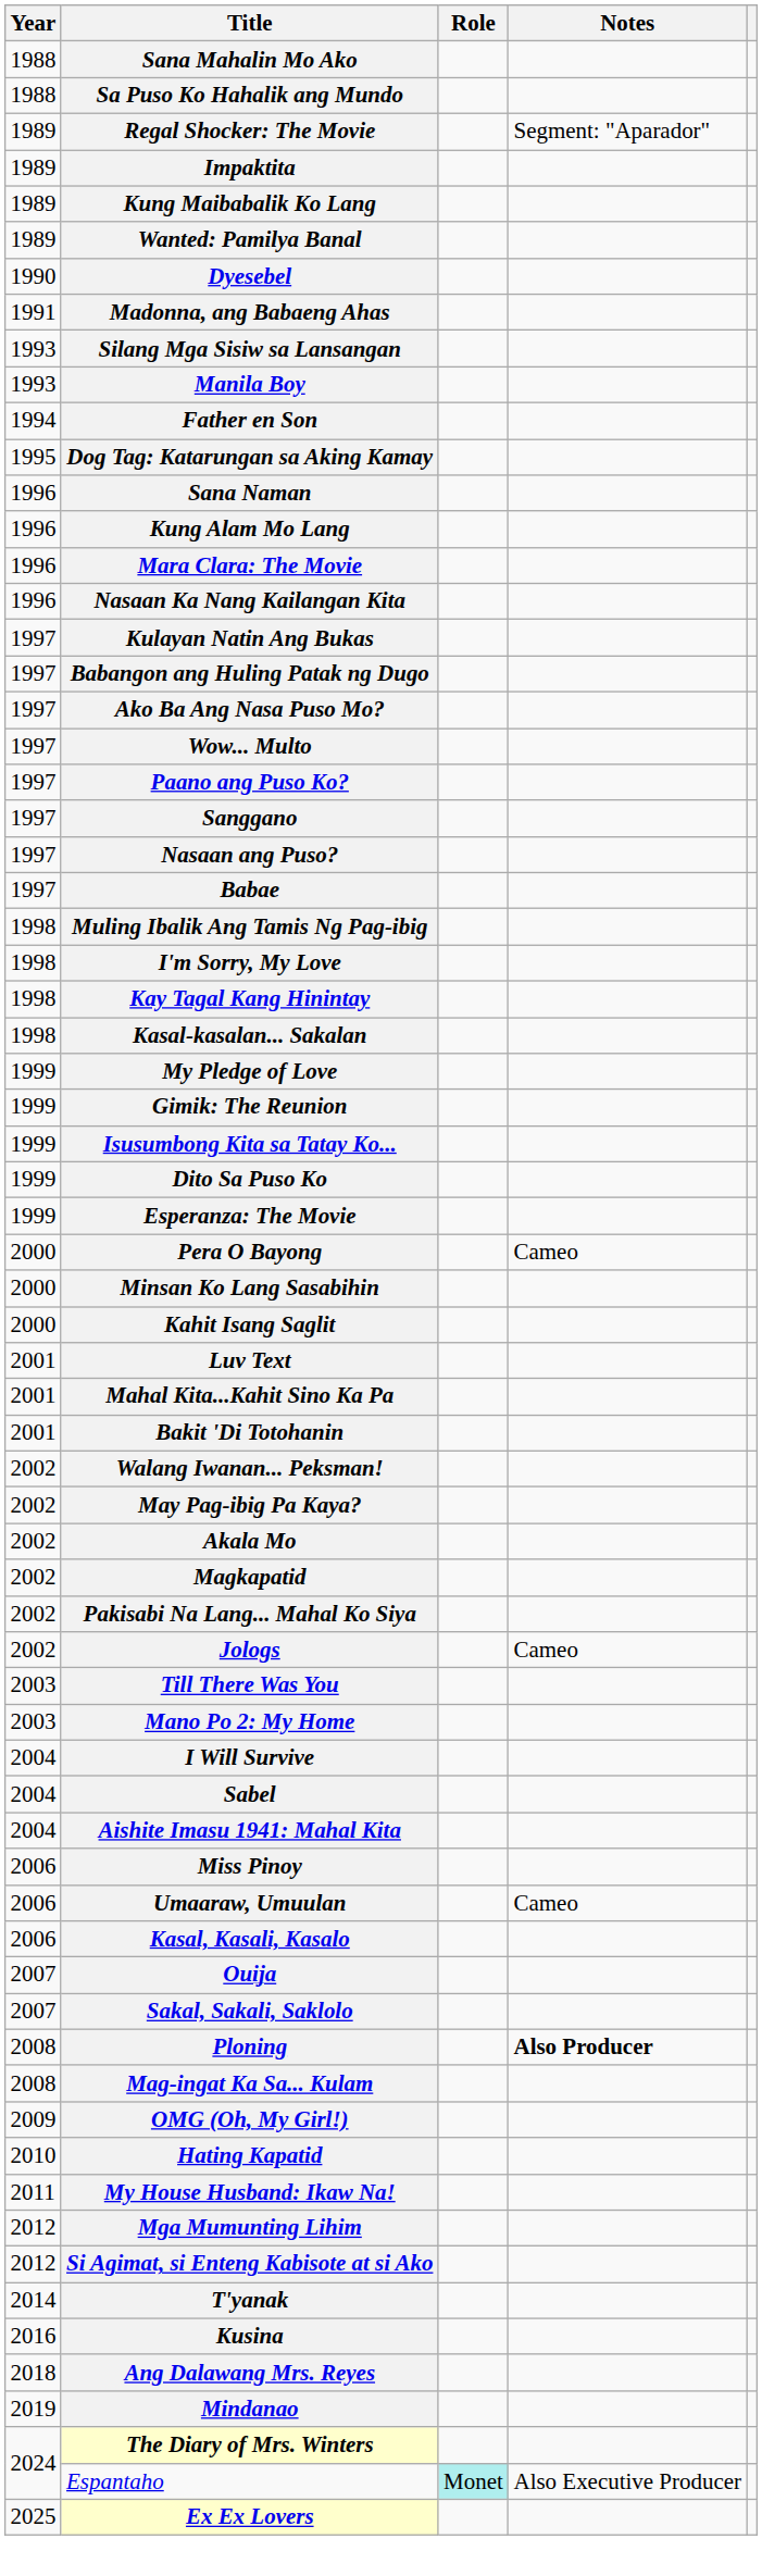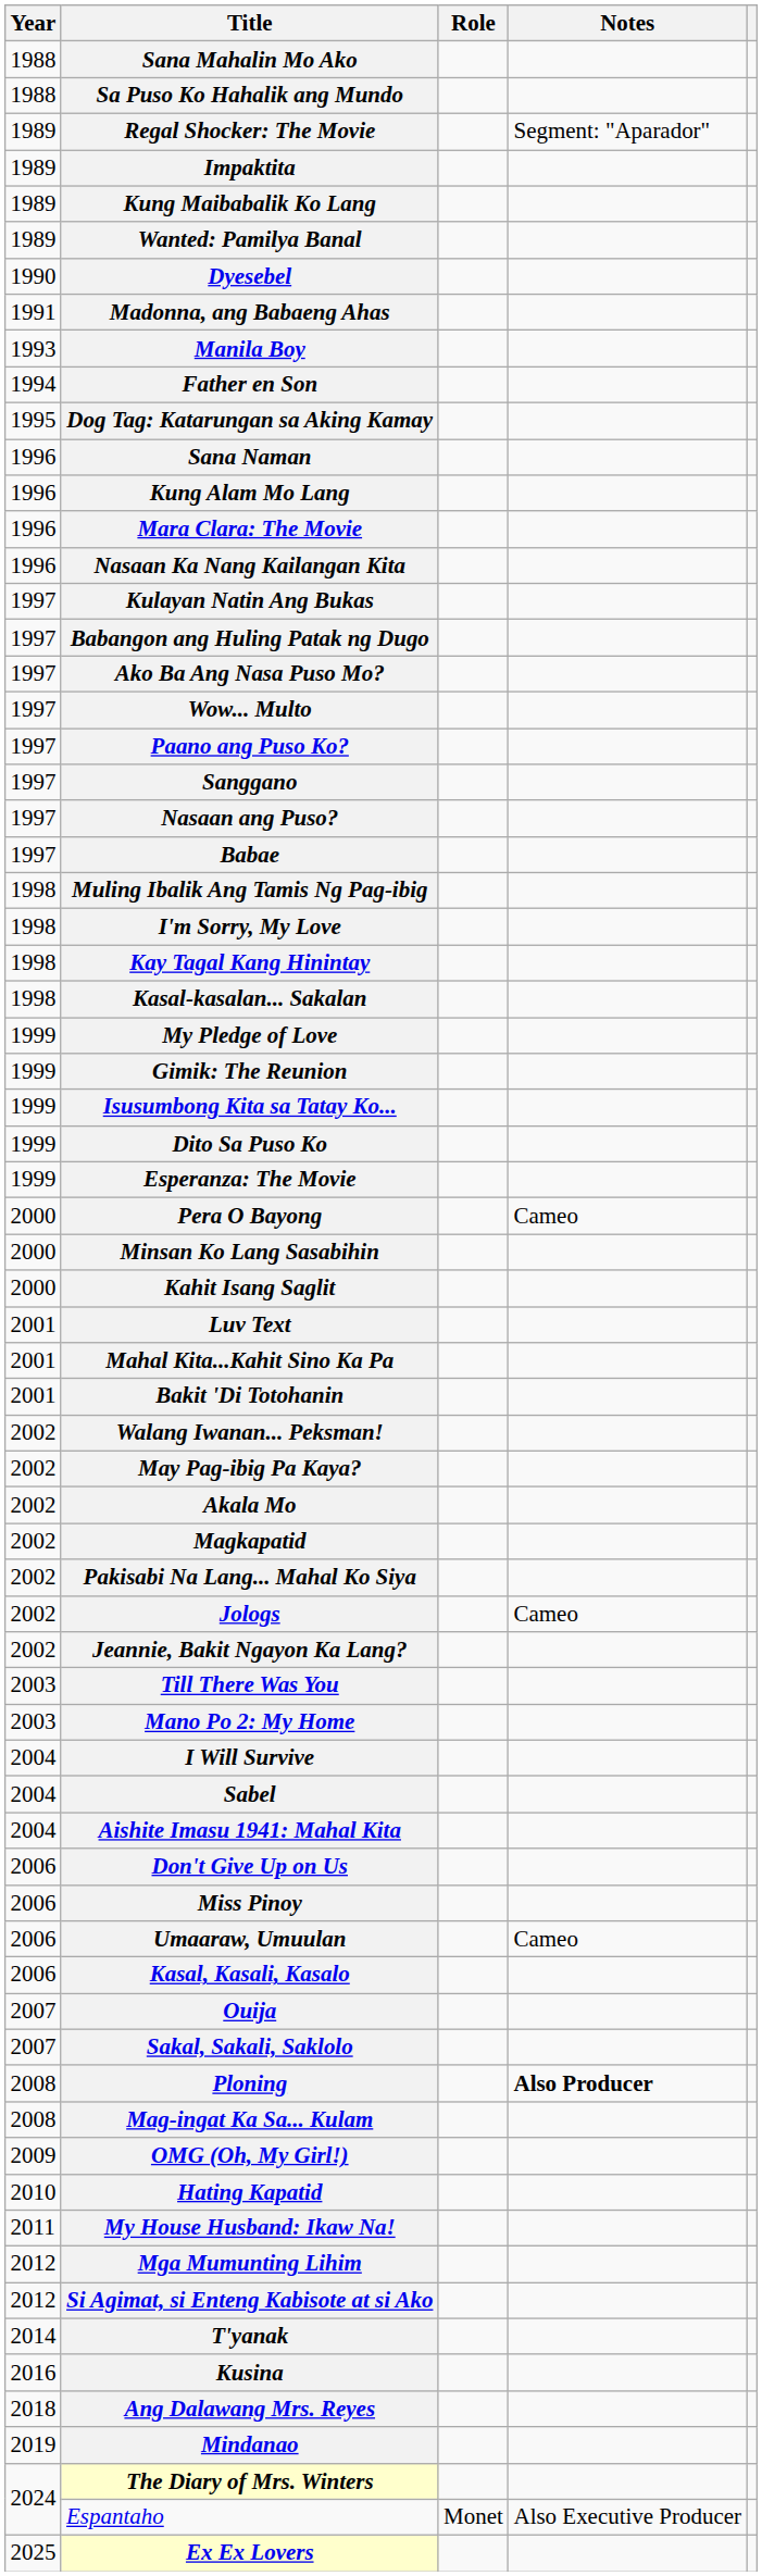- row: 1993 | Silang Mga Sisiw sa Lansangan
+ row: 2002 | Jeannie, Bakit Ngayon Ka Lang?
+ row: 2006 | Don't Give Up on Us
Espantaho | Role: paleturquoise background -> no background
